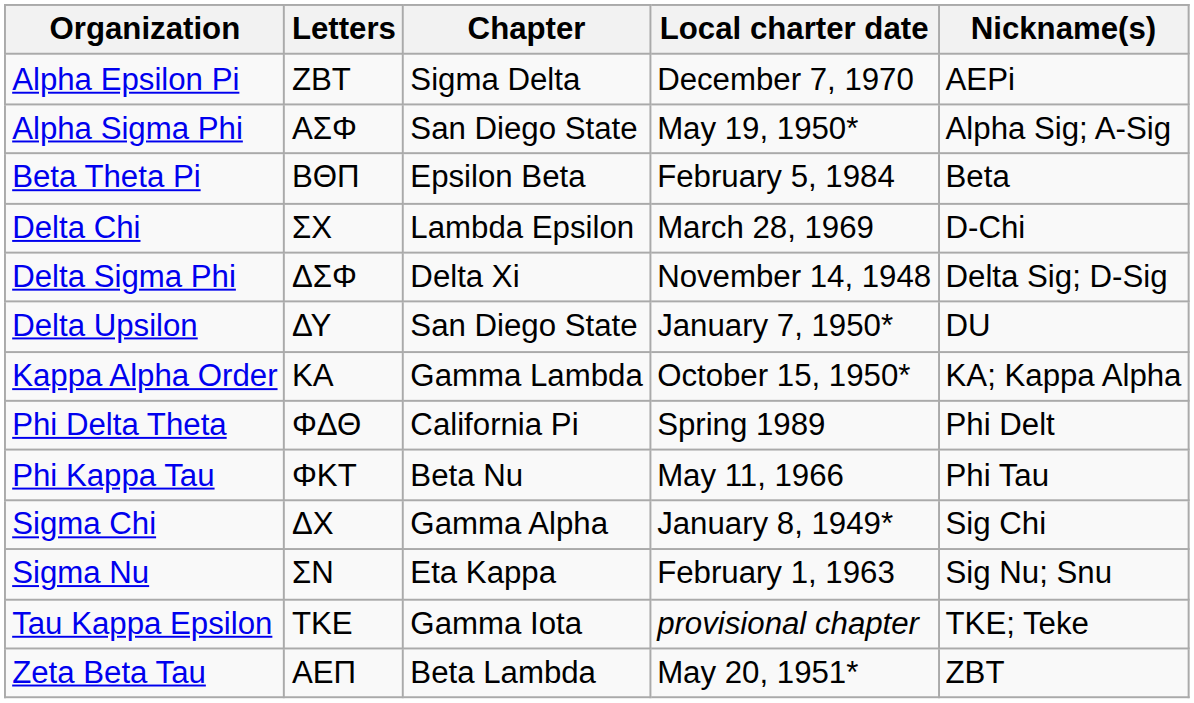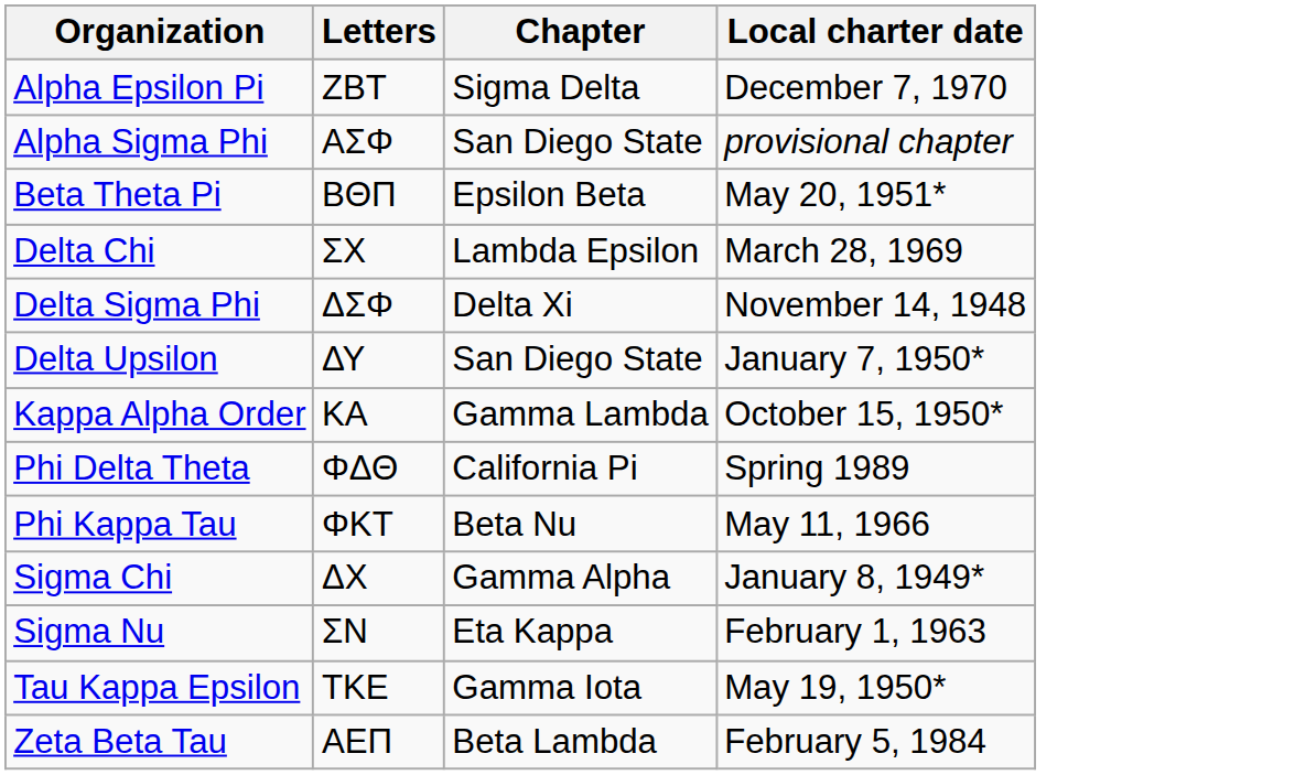- column: Nickname(s) | AEPi | Alpha Sig; A-Sig | Beta | D-Chi | Delta Sig; D-Sig | DU | KA; Kappa Alpha | Phi Delt | Phi Tau | Sig Chi | Sig Nu; Snu | TKE; Teke | ZBT
Alpha Sigma Phi | Local charter date: May 19, 1950* -> provisional chapter
Beta Theta Pi | Local charter date: February 5, 1984 -> May 20, 1951*
Tau Kappa Epsilon | Local charter date: provisional chapter -> May 19, 1950*
Zeta Beta Tau | Local charter date: May 20, 1951* -> February 5, 1984
